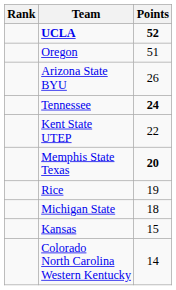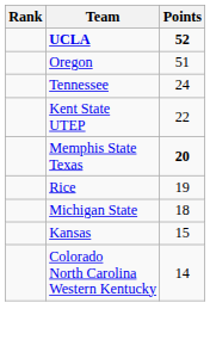- row: Arizona State BYU | 26
Tennessee | Points: bold -> normal
